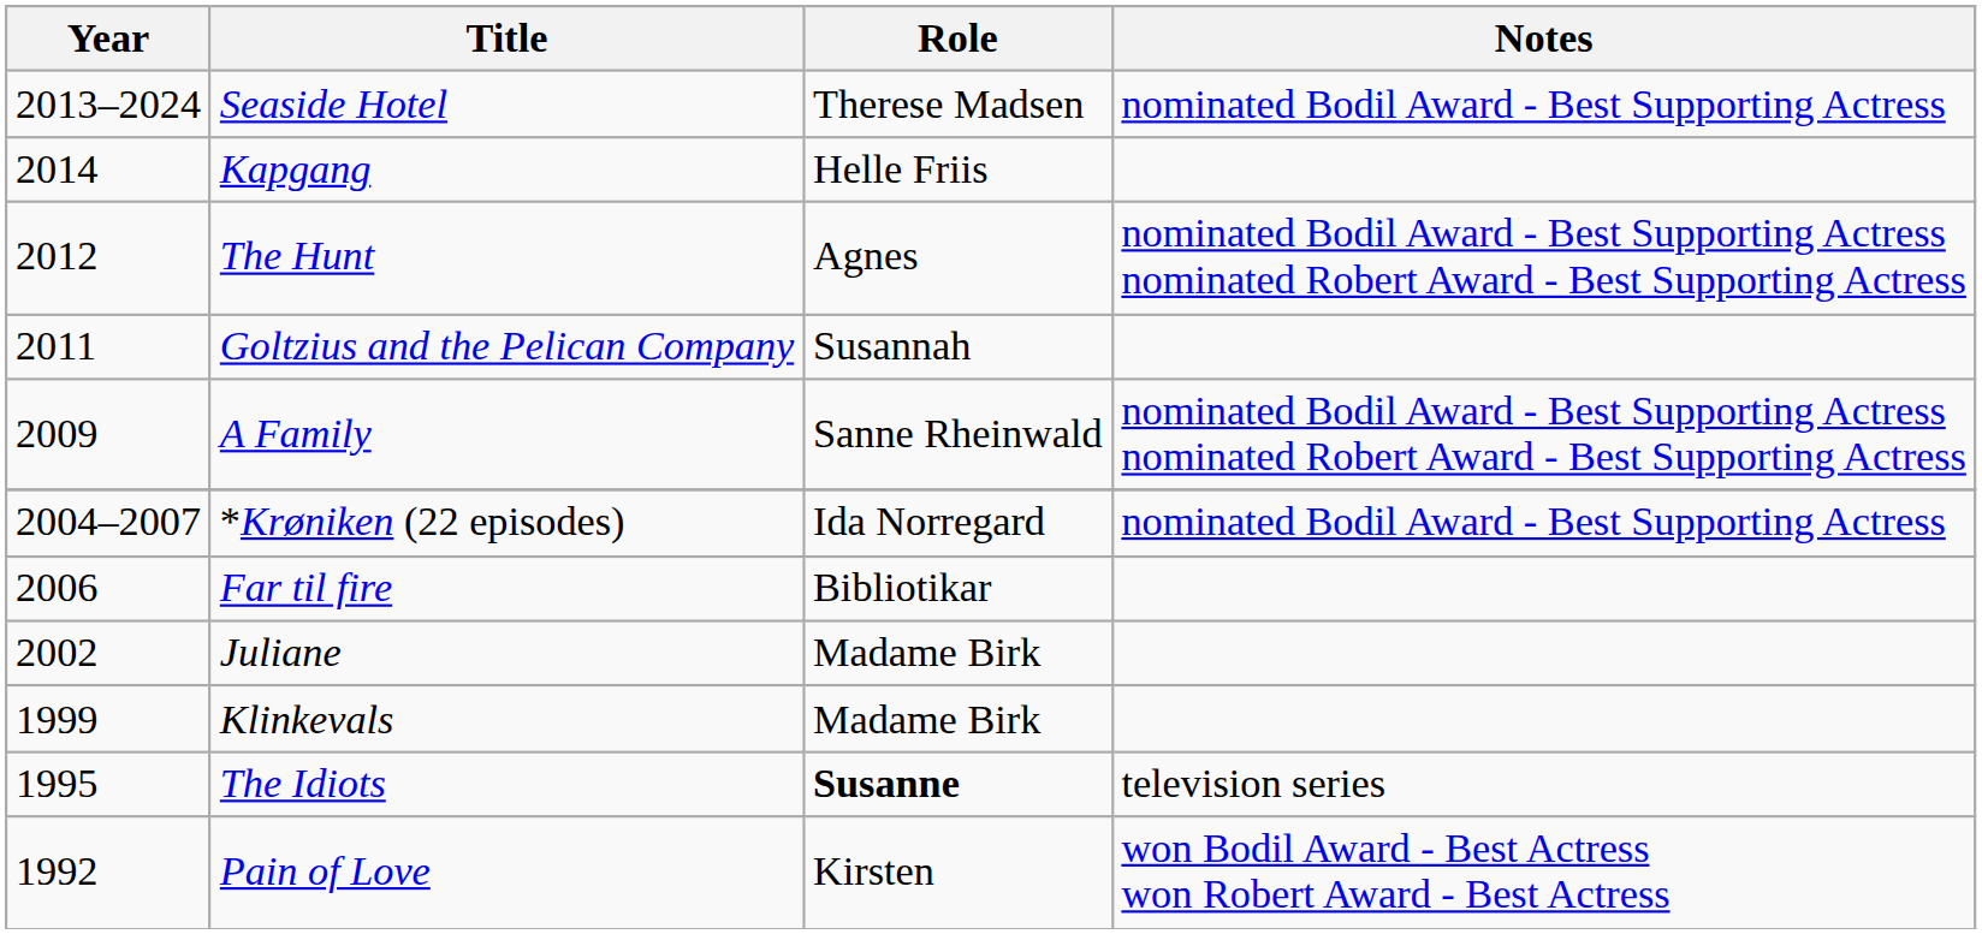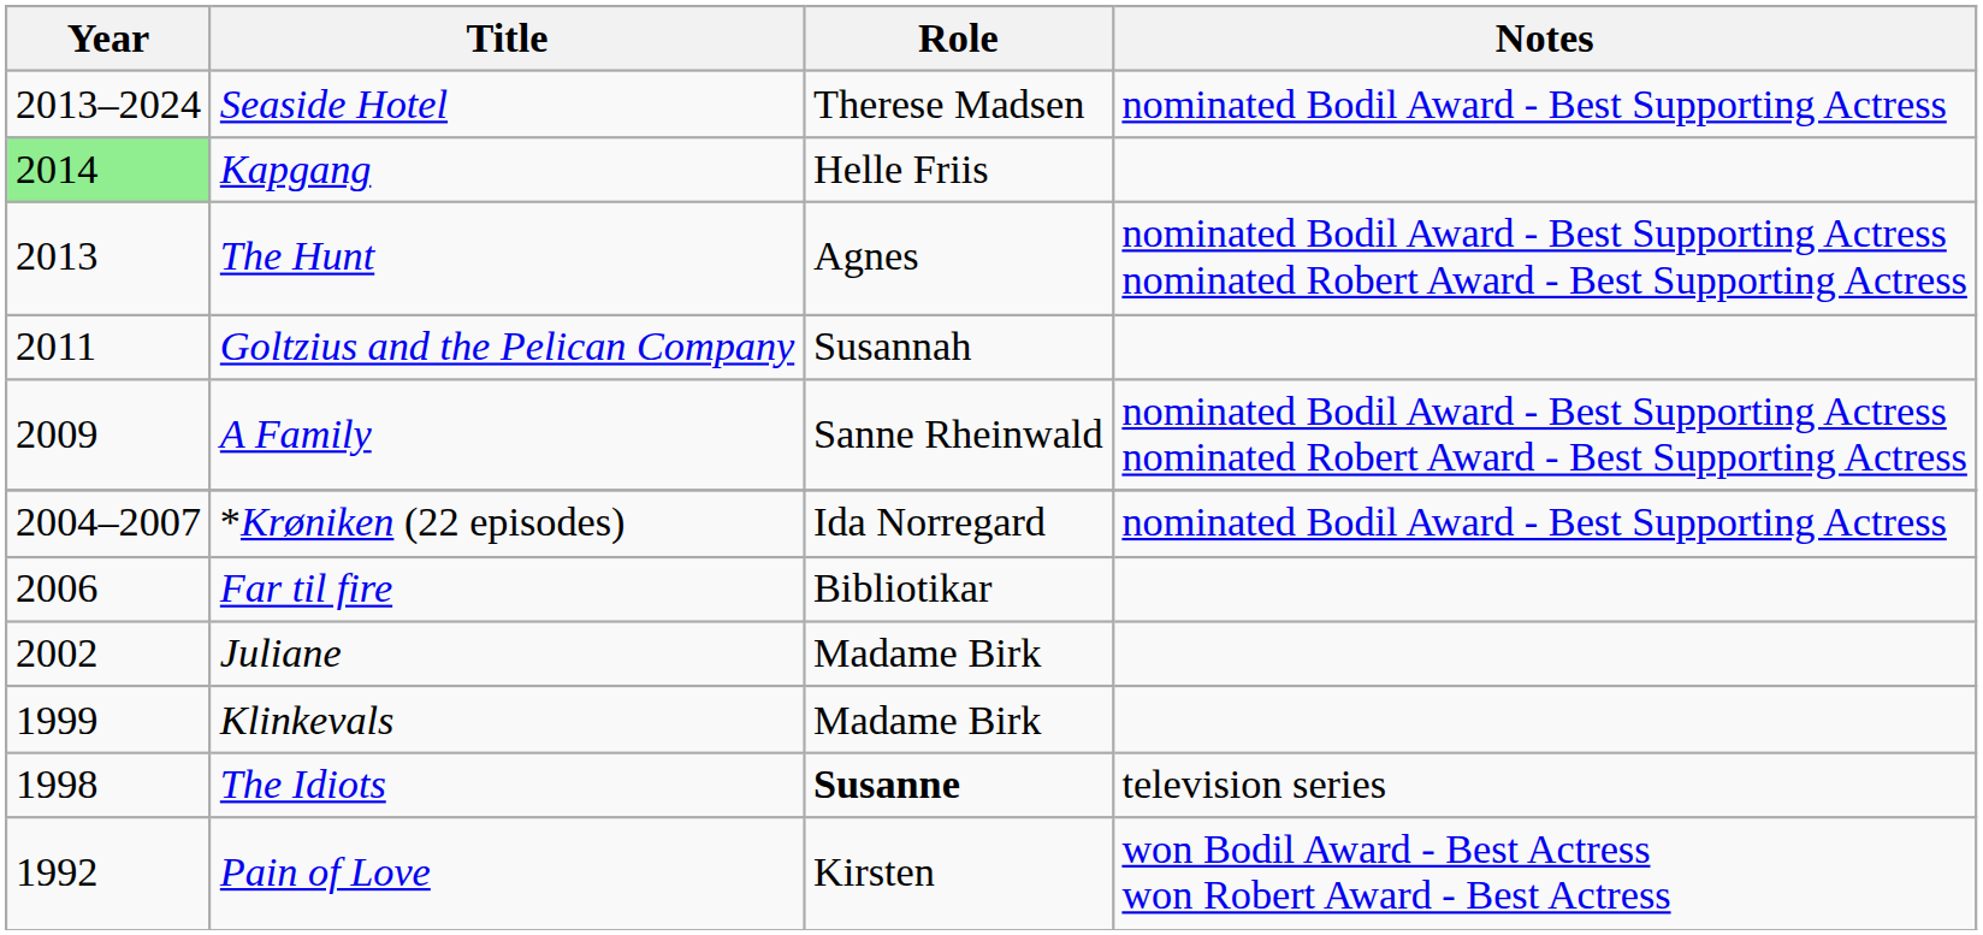Kapgang | Year: no background -> lightgreen background
The Hunt | Year: 2012 -> 2013
The Idiots | Year: 1995 -> 1998
